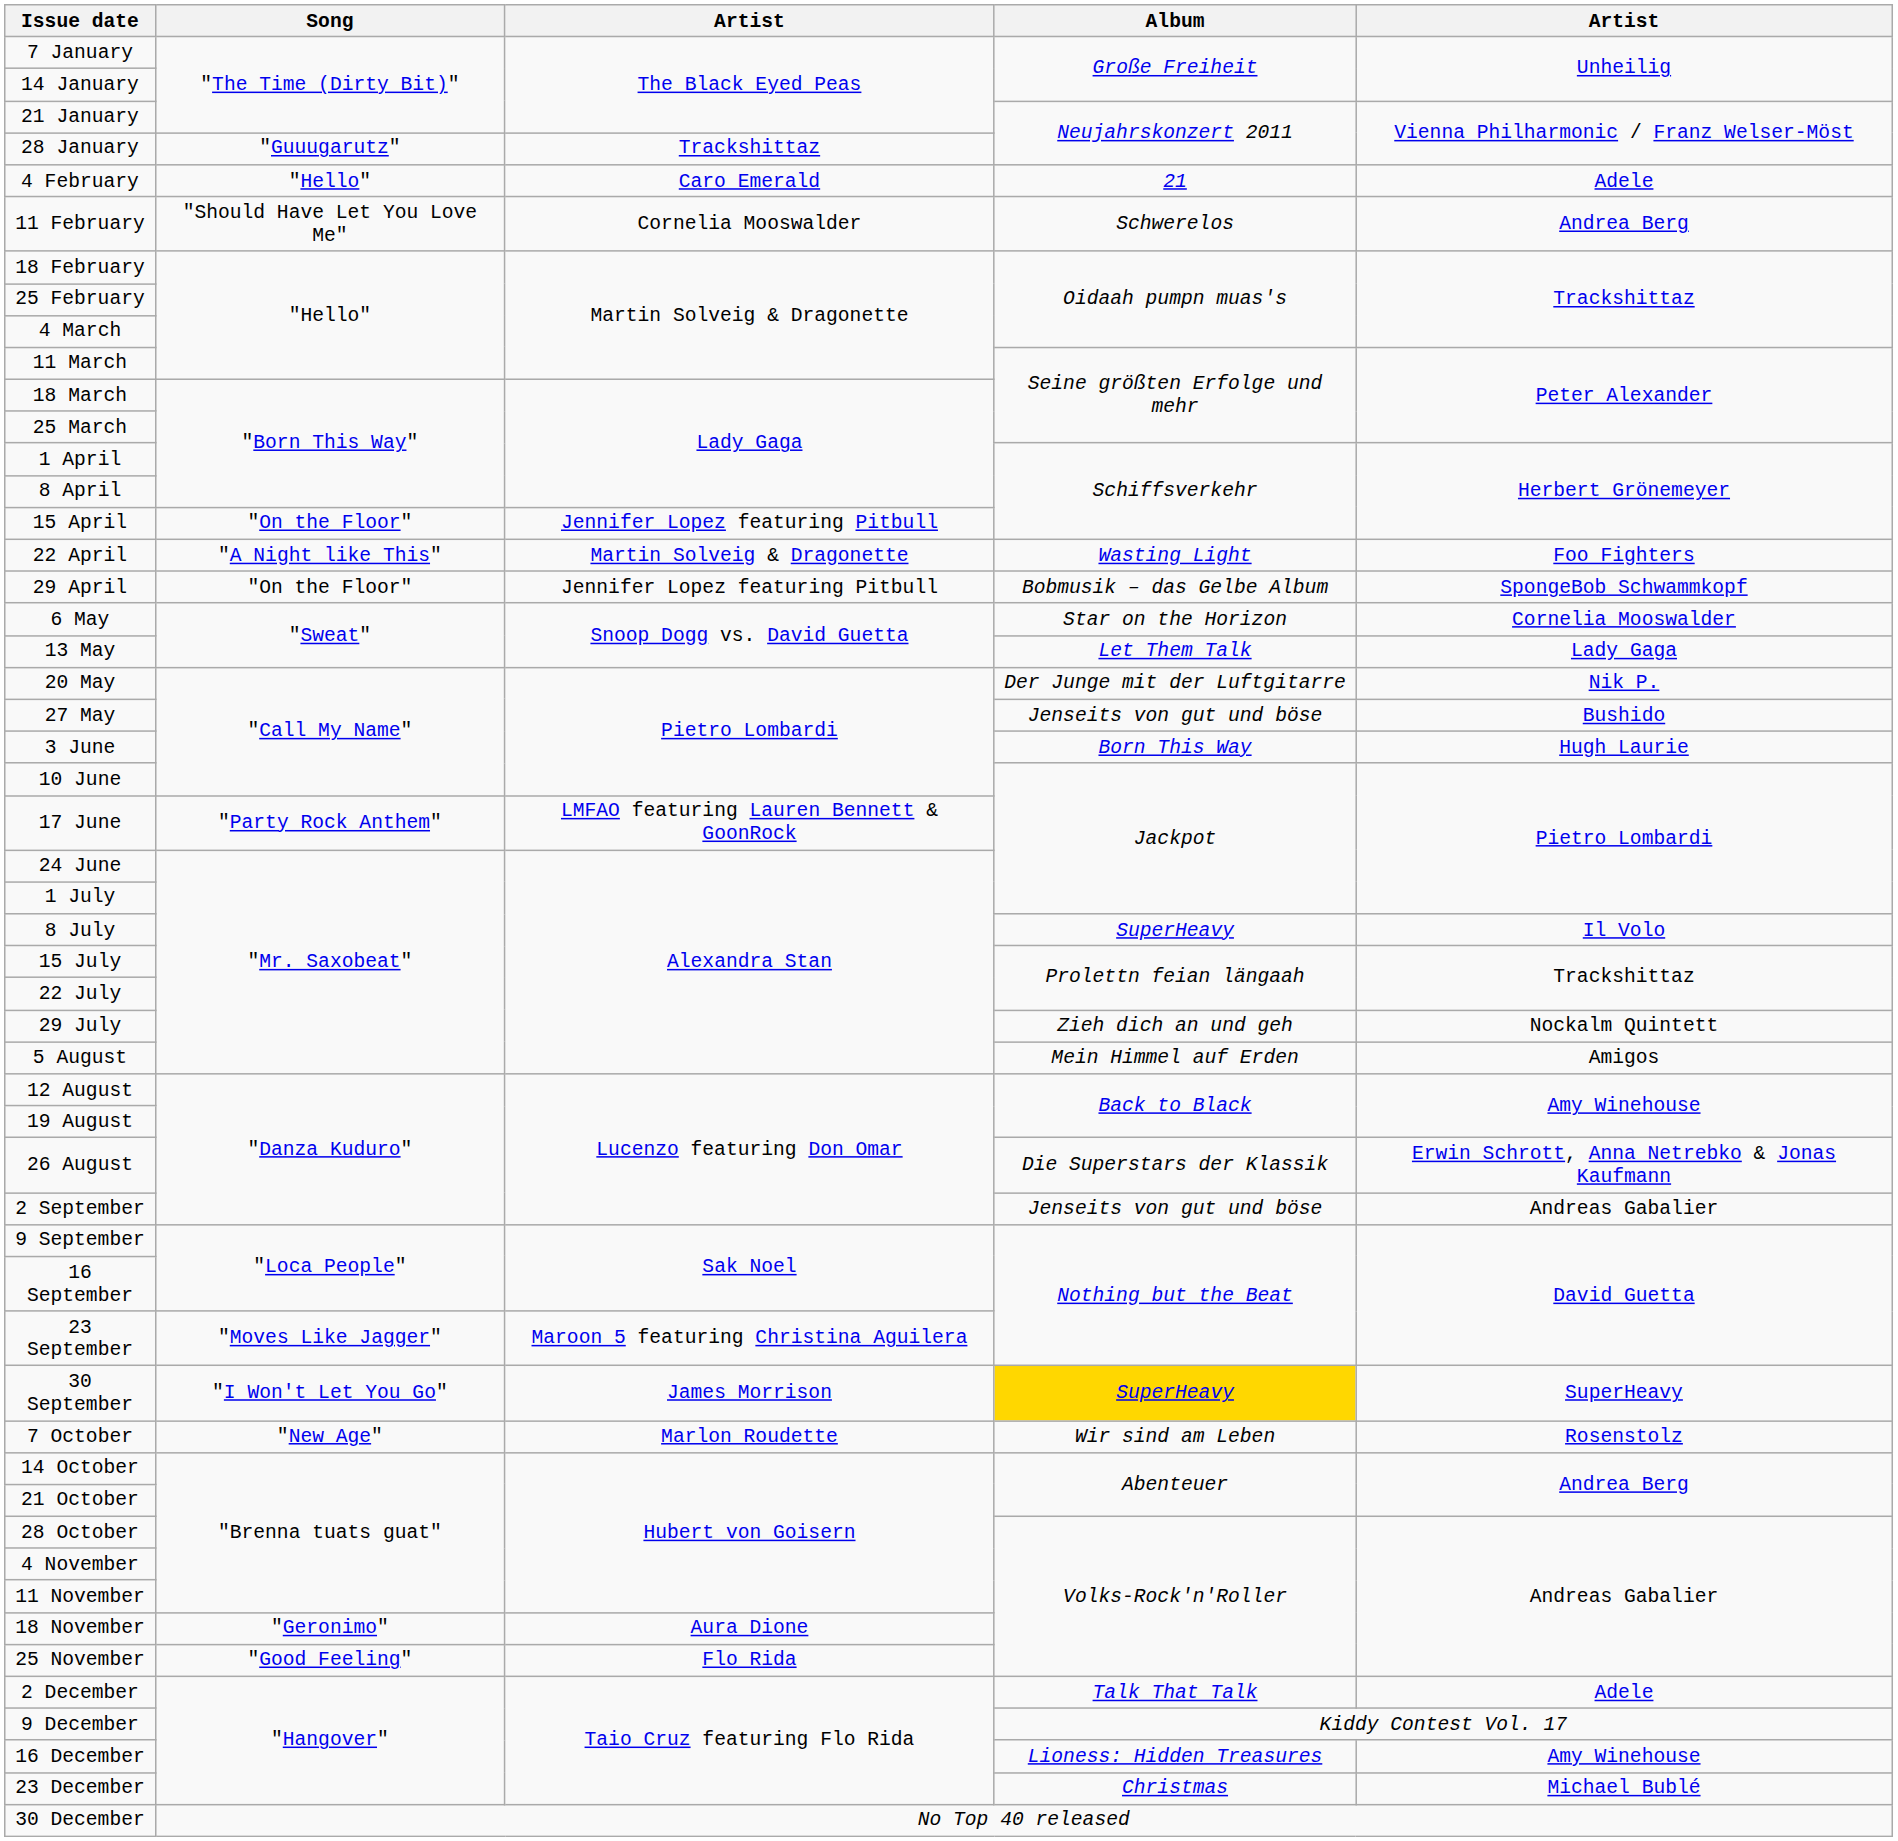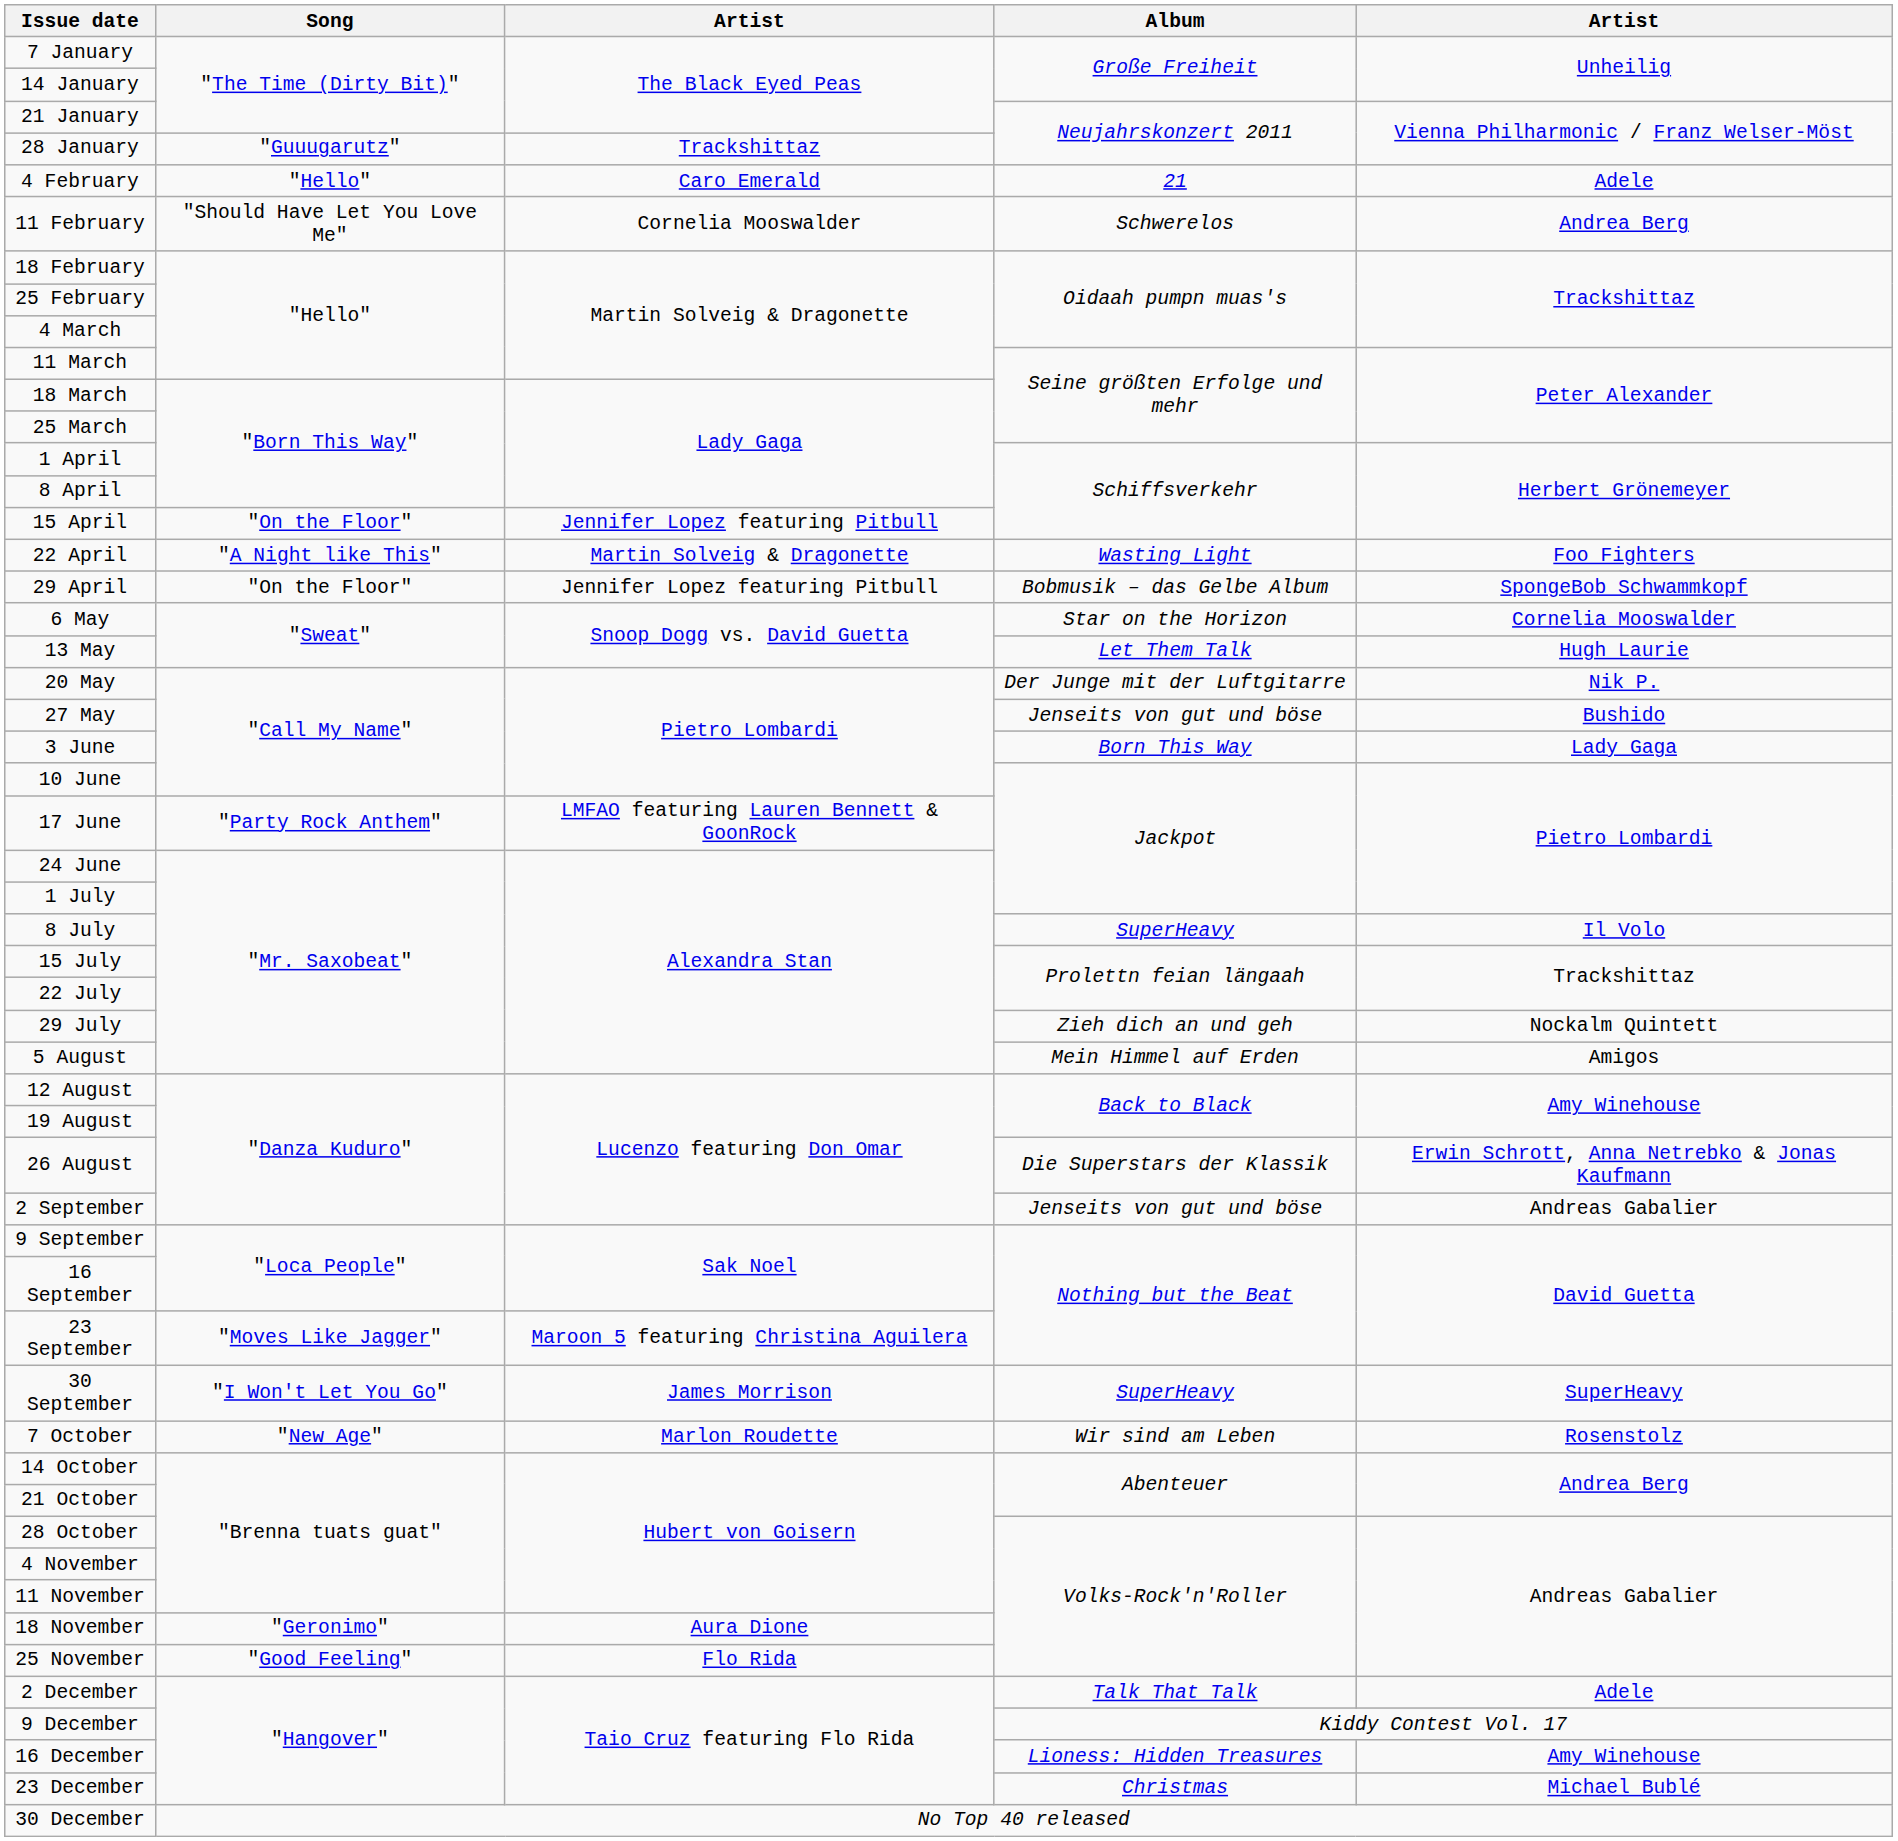13 May | column 5: Lady Gaga -> Hugh Laurie
3 June | column 5: Hugh Laurie -> Lady Gaga
30 September | Album: gold background -> no background
